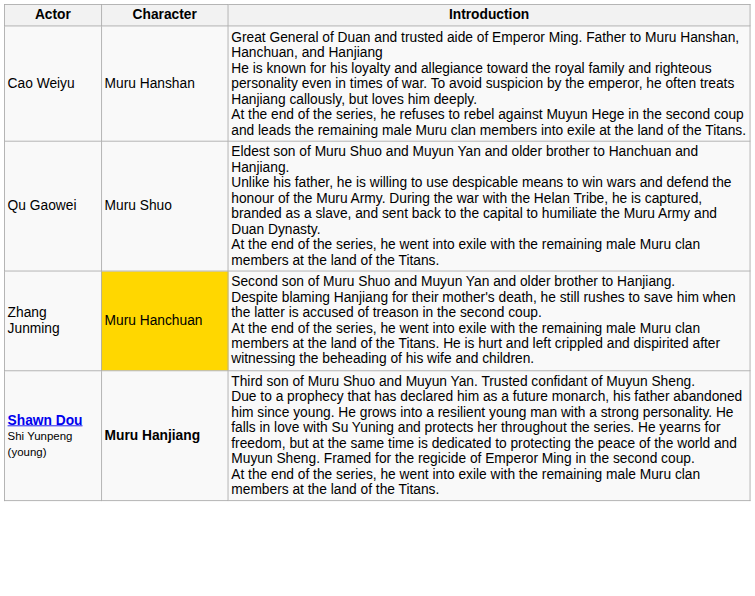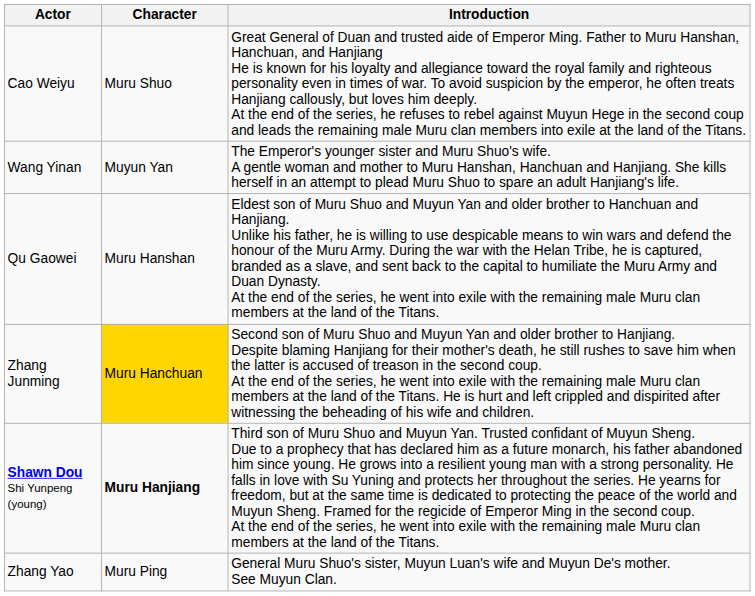Cao Weiyu | Character: Muru Hanshan -> Muru Shuo
+ row: Wang Yinan | Muyun Yan | The Emperor's younger sister and Muru Shuo's wife. A gentle woman and mother to Muru Hanshan, Hanchuan and Hanjiang. She kills herself in an attempt to plead Muru Shuo to spare an adult Hanjiang's life.
Qu Gaowei | Character: Muru Shuo -> Muru Hanshan
+ row: Zhang Yao | Muru Ping | General Muru Shuo's sister, Muyun Luan's wife and Muyun De's mother. See Muyun Clan.
